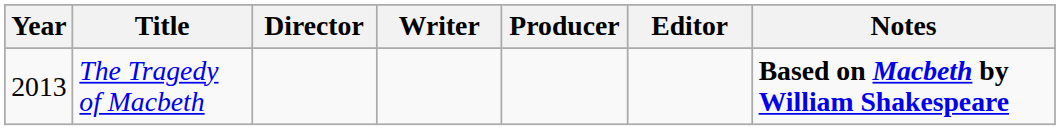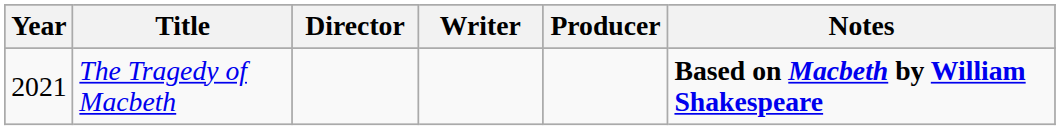- column: Editor
The Tragedy of Macbeth | Year: 2013 -> 2021
